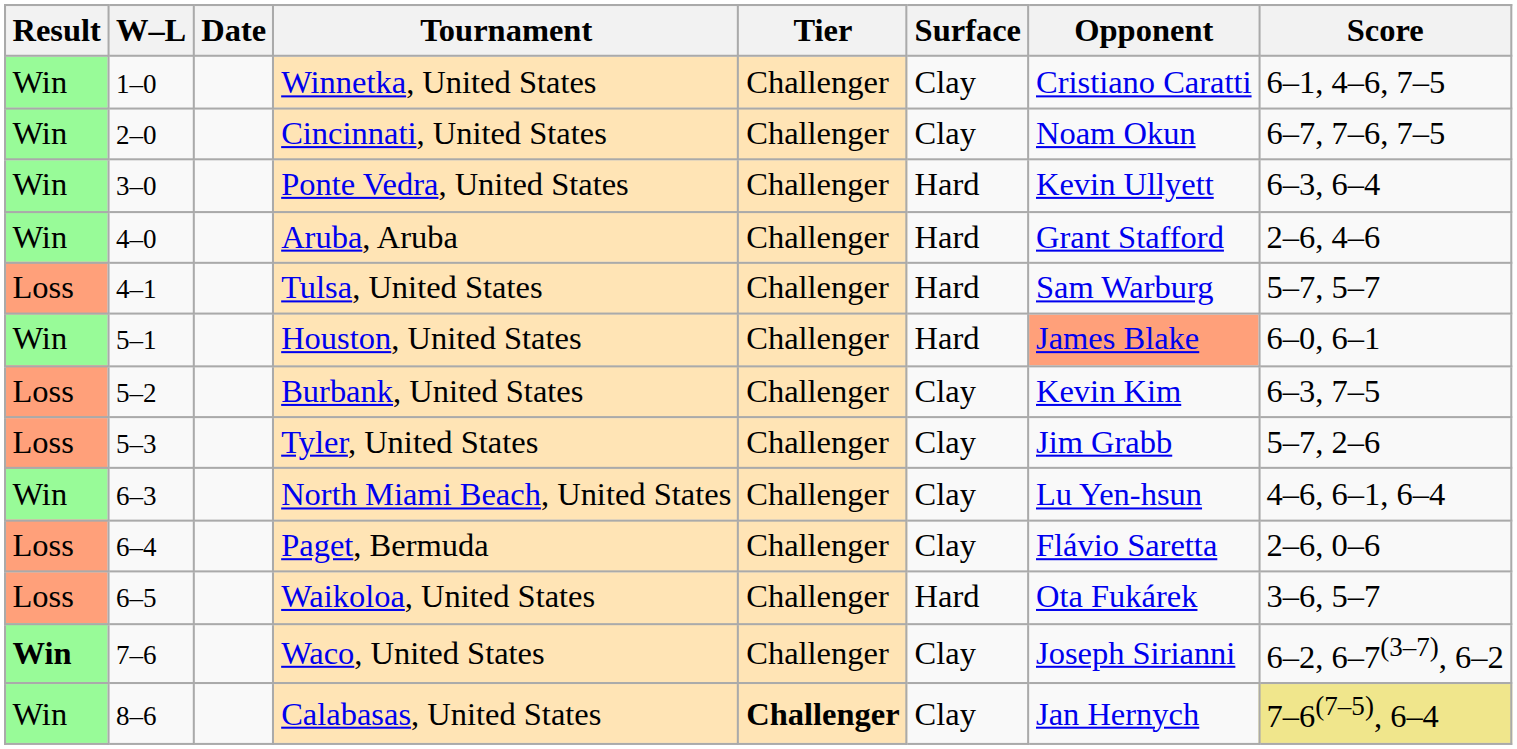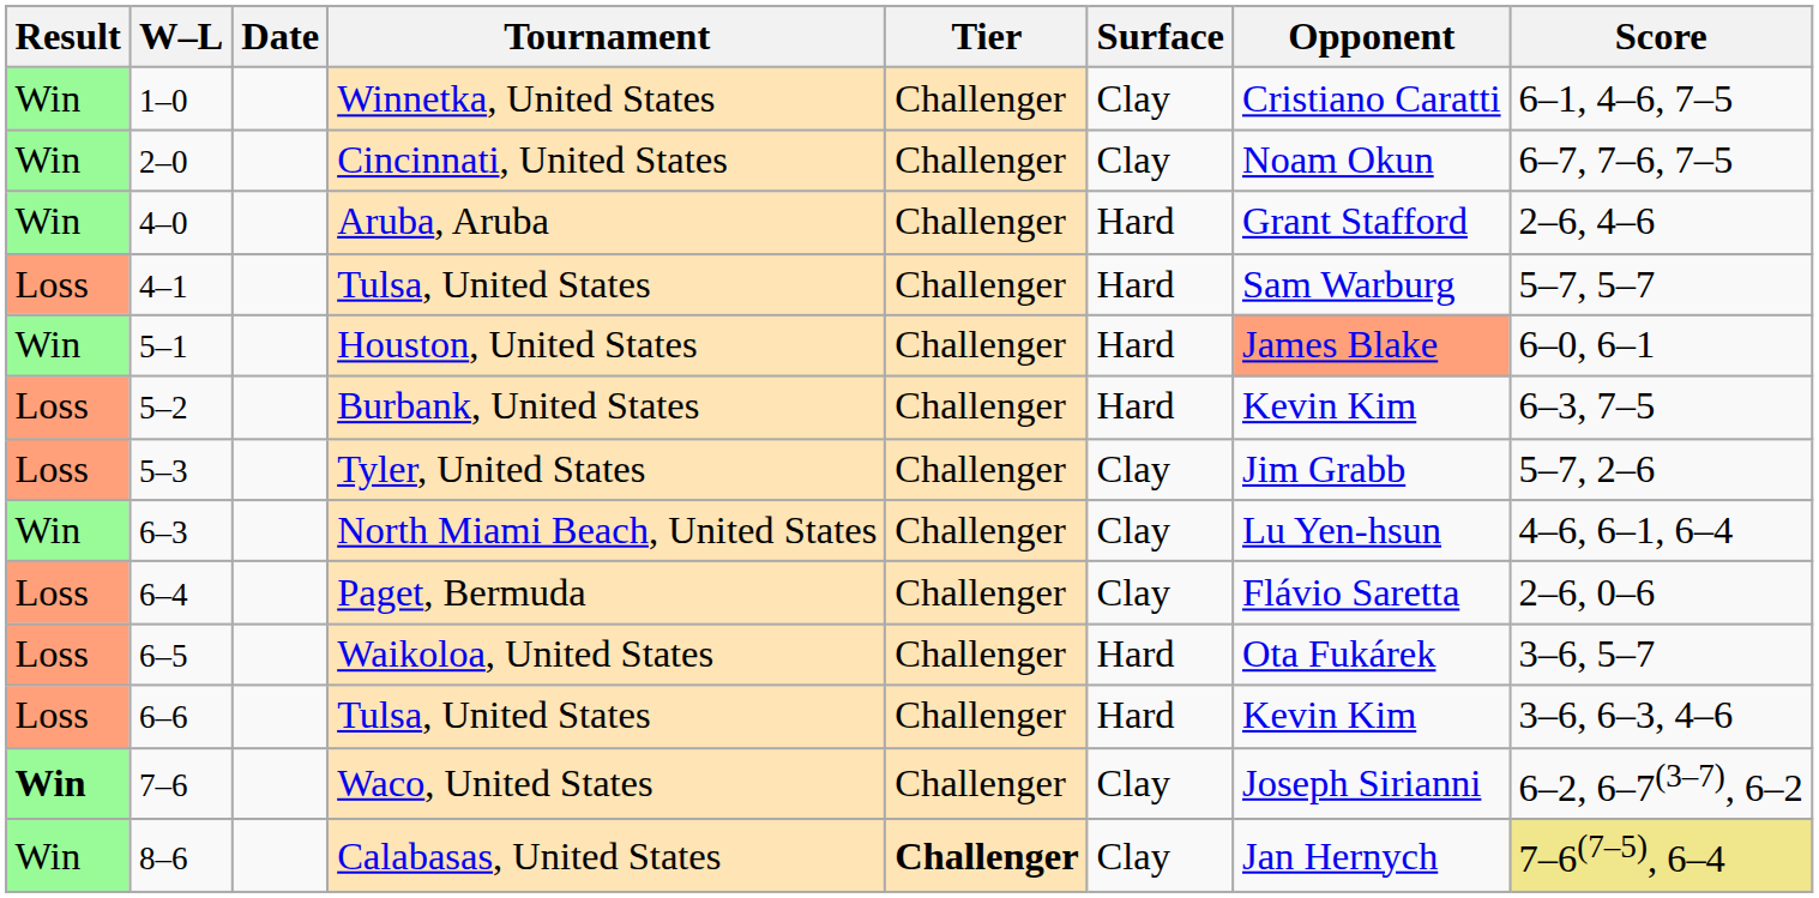- row: Win | 3–0 | Ponte Vedra, United States | Challenger | Hard | Kevin Ullyett | 6–3, 6–4
Burbank, United States | Surface: Clay -> Hard
+ row: Loss | 6–6 | Tulsa, United States | Challenger | Hard | Kevin Kim | 3–6, 6–3, 4–6
